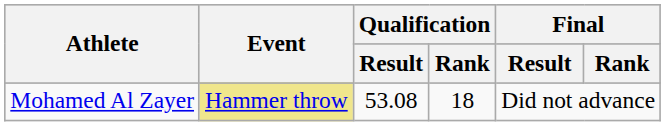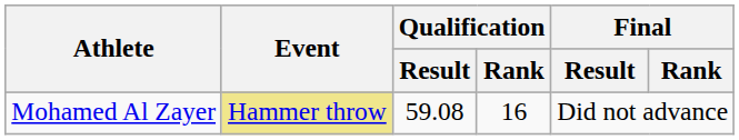Mohamed Al Zayer | Qualification / Result: 53.08 -> 59.08
Mohamed Al Zayer | Qualification / Rank: 18 -> 16
